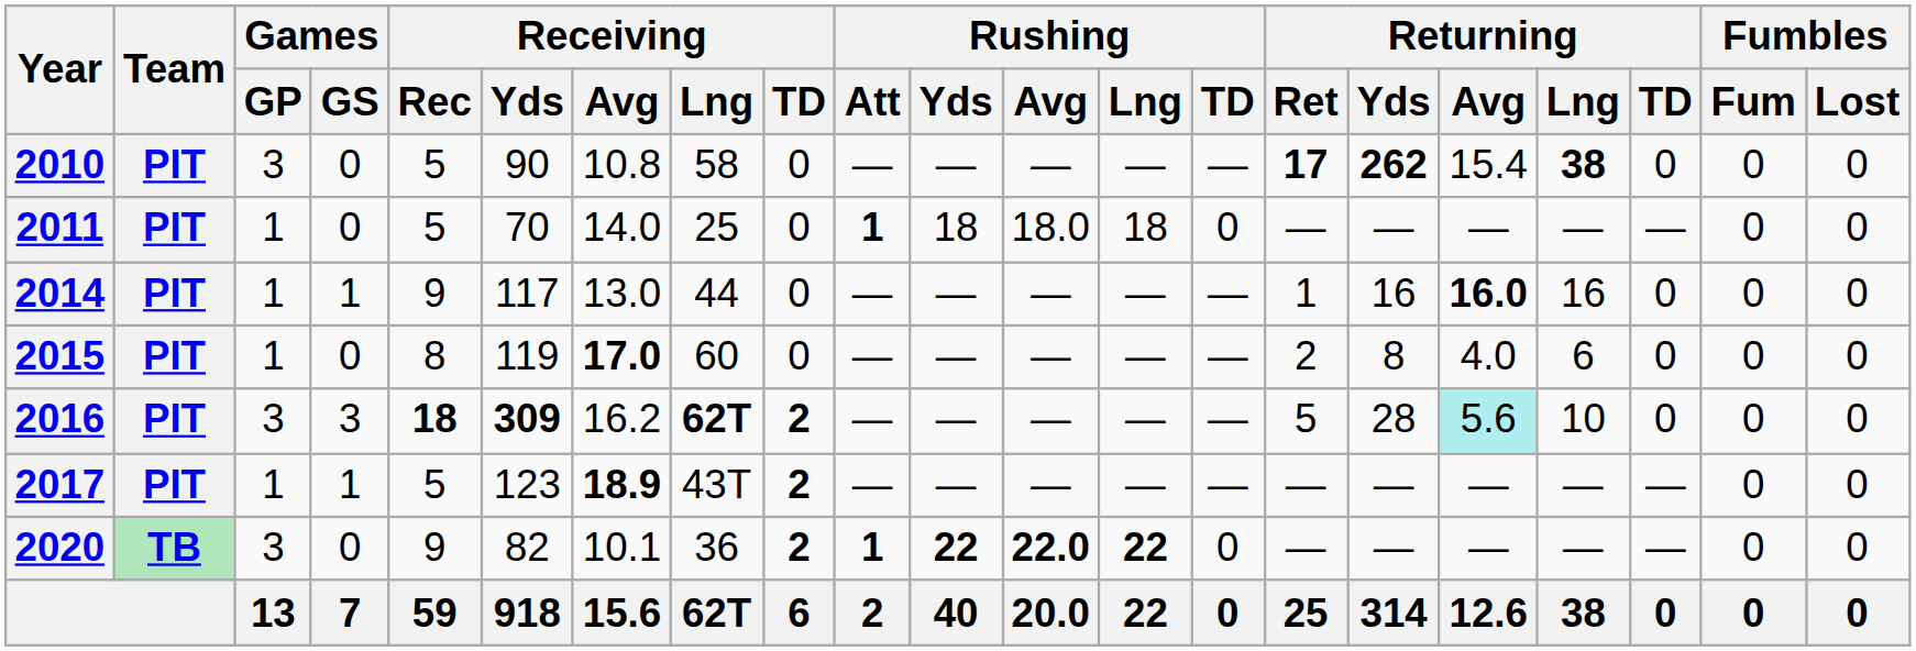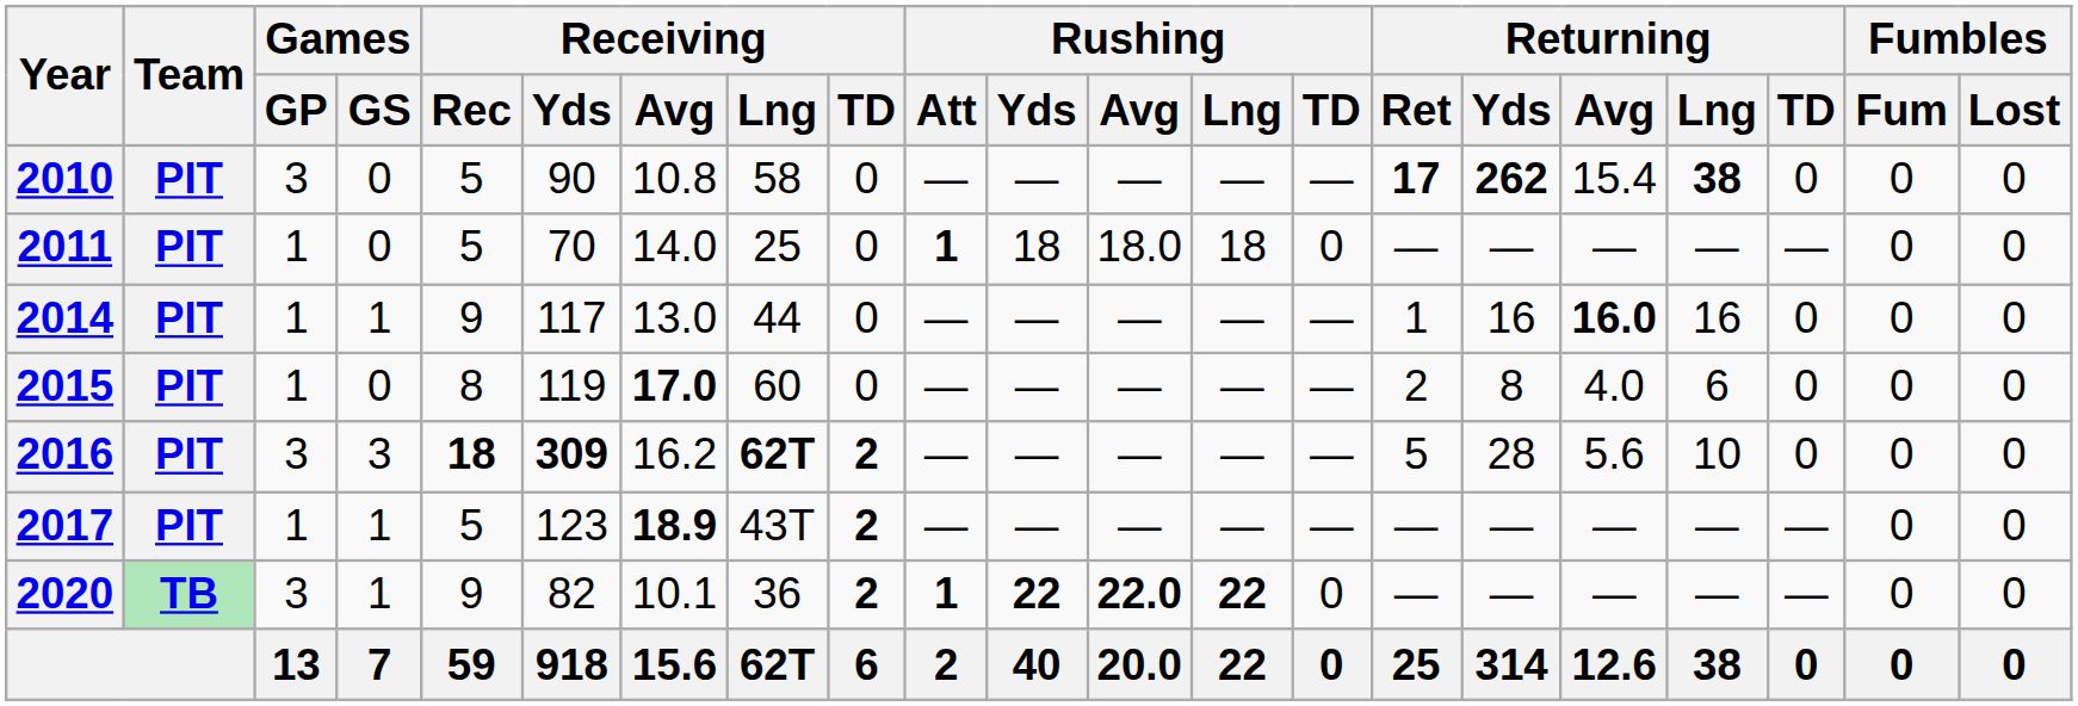2016 | Returning / Avg: paleturquoise background -> no background
2020 | Games / GS: 0 -> 1
